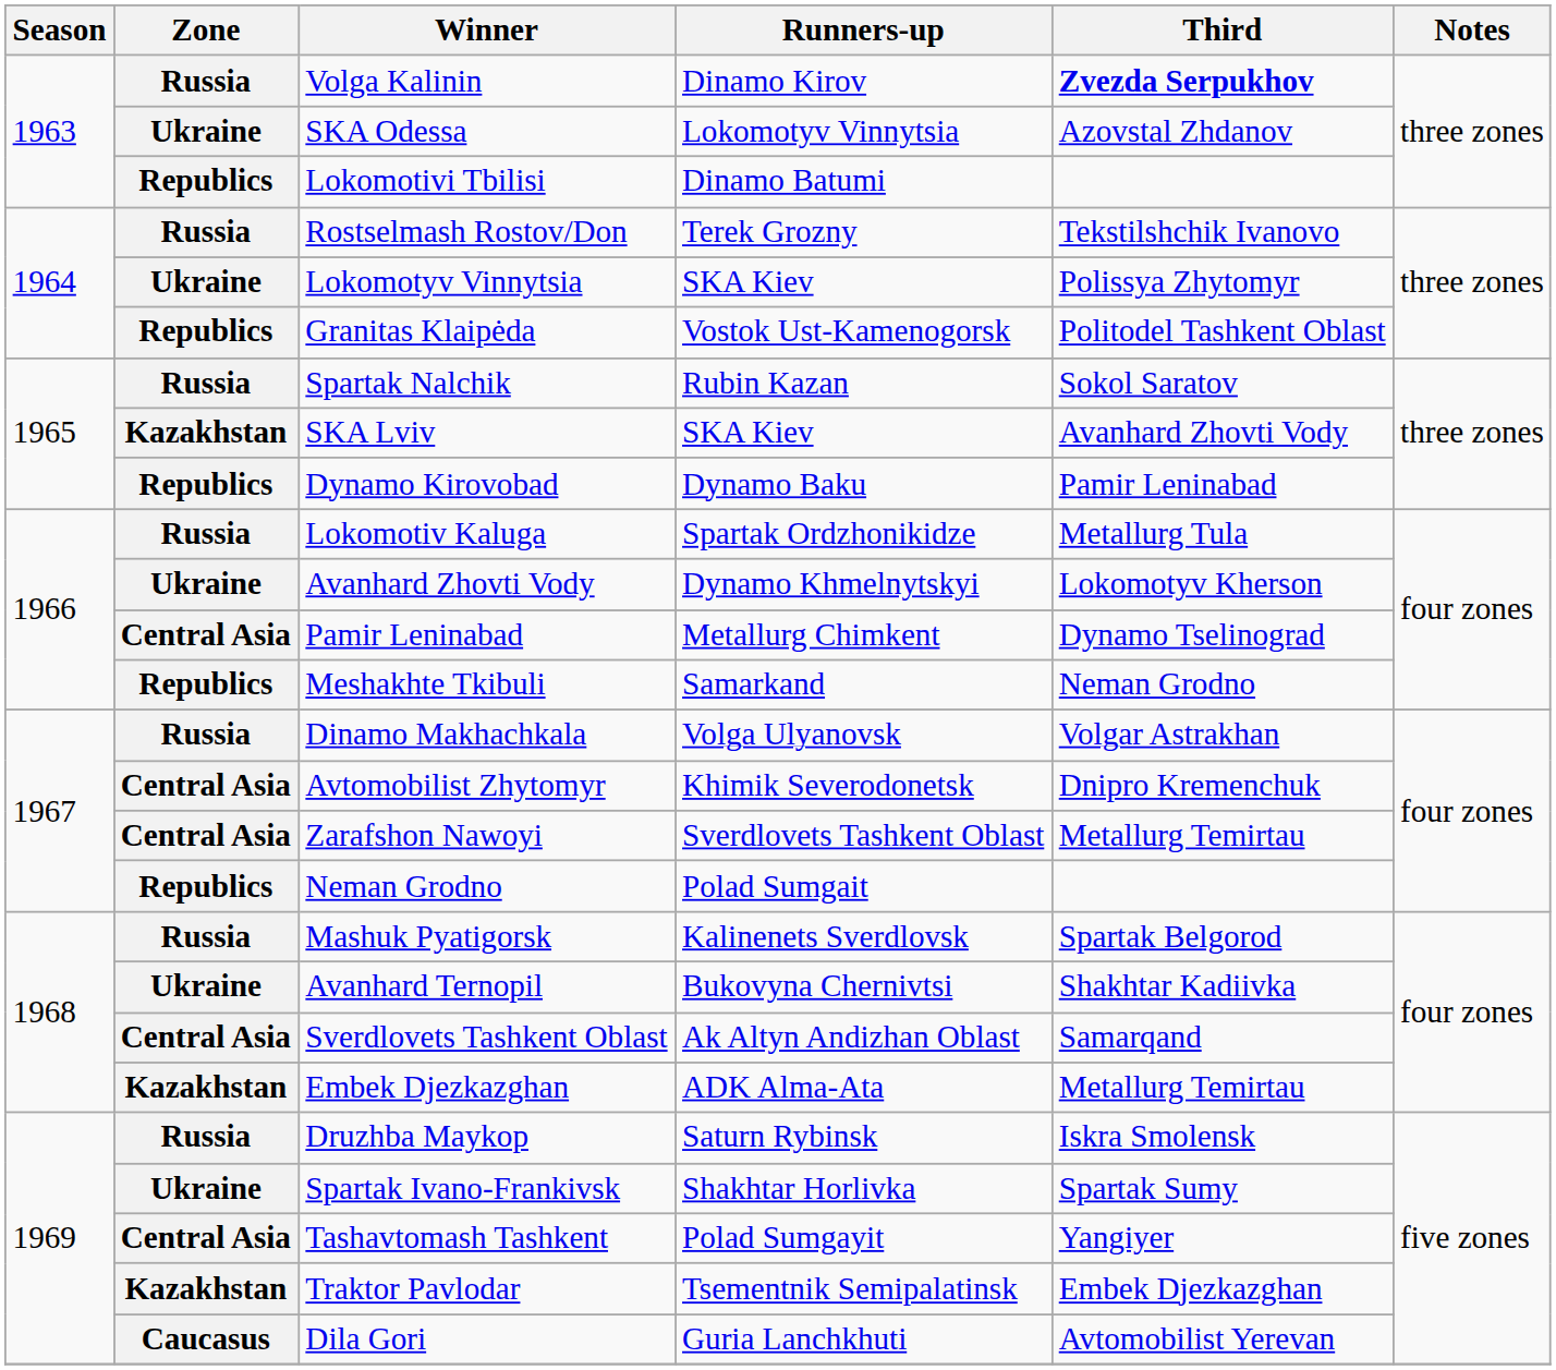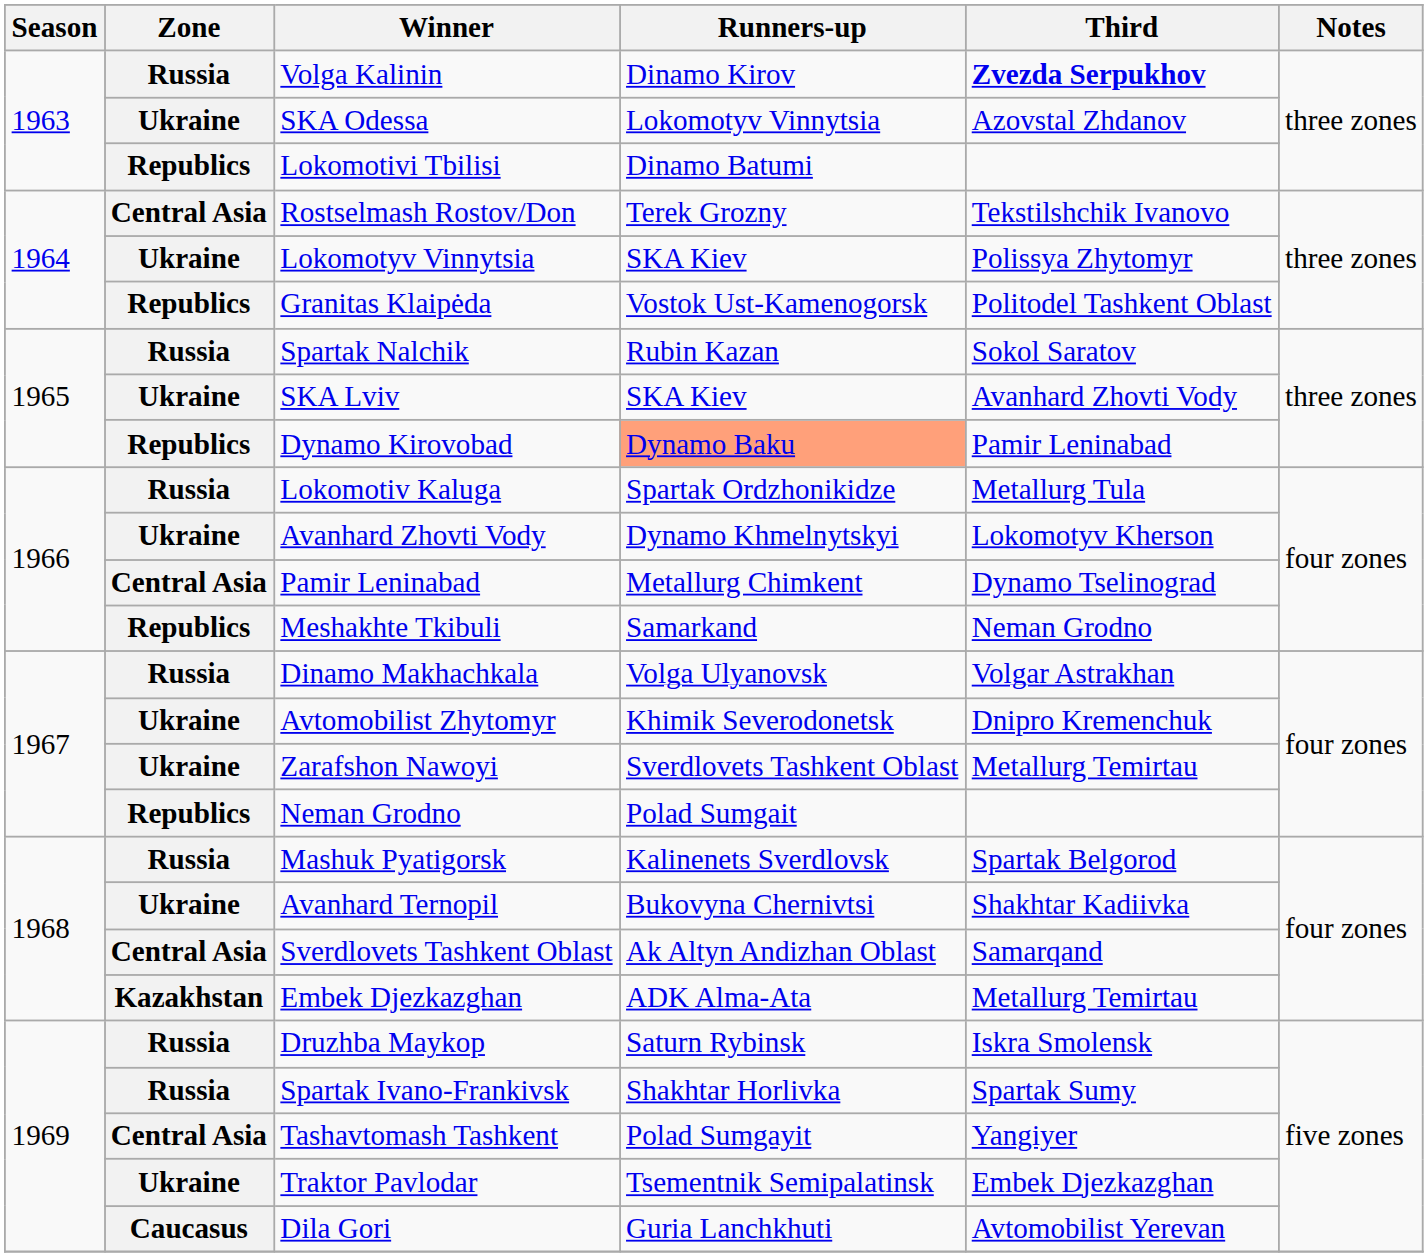Rostselmash Rostov/Don | Zone: Russia -> Central Asia
SKA Lviv | Zone: Kazakhstan -> Ukraine
Dynamo Kirovobad | Runners-up: no background -> lightsalmon background
Avtomobilist Zhytomyr | Zone: Central Asia -> Ukraine
Zarafshon Nawoyi | Zone: Central Asia -> Ukraine
Spartak Ivano-Frankivsk | Zone: Ukraine -> Russia
Traktor Pavlodar | Zone: Kazakhstan -> Ukraine
